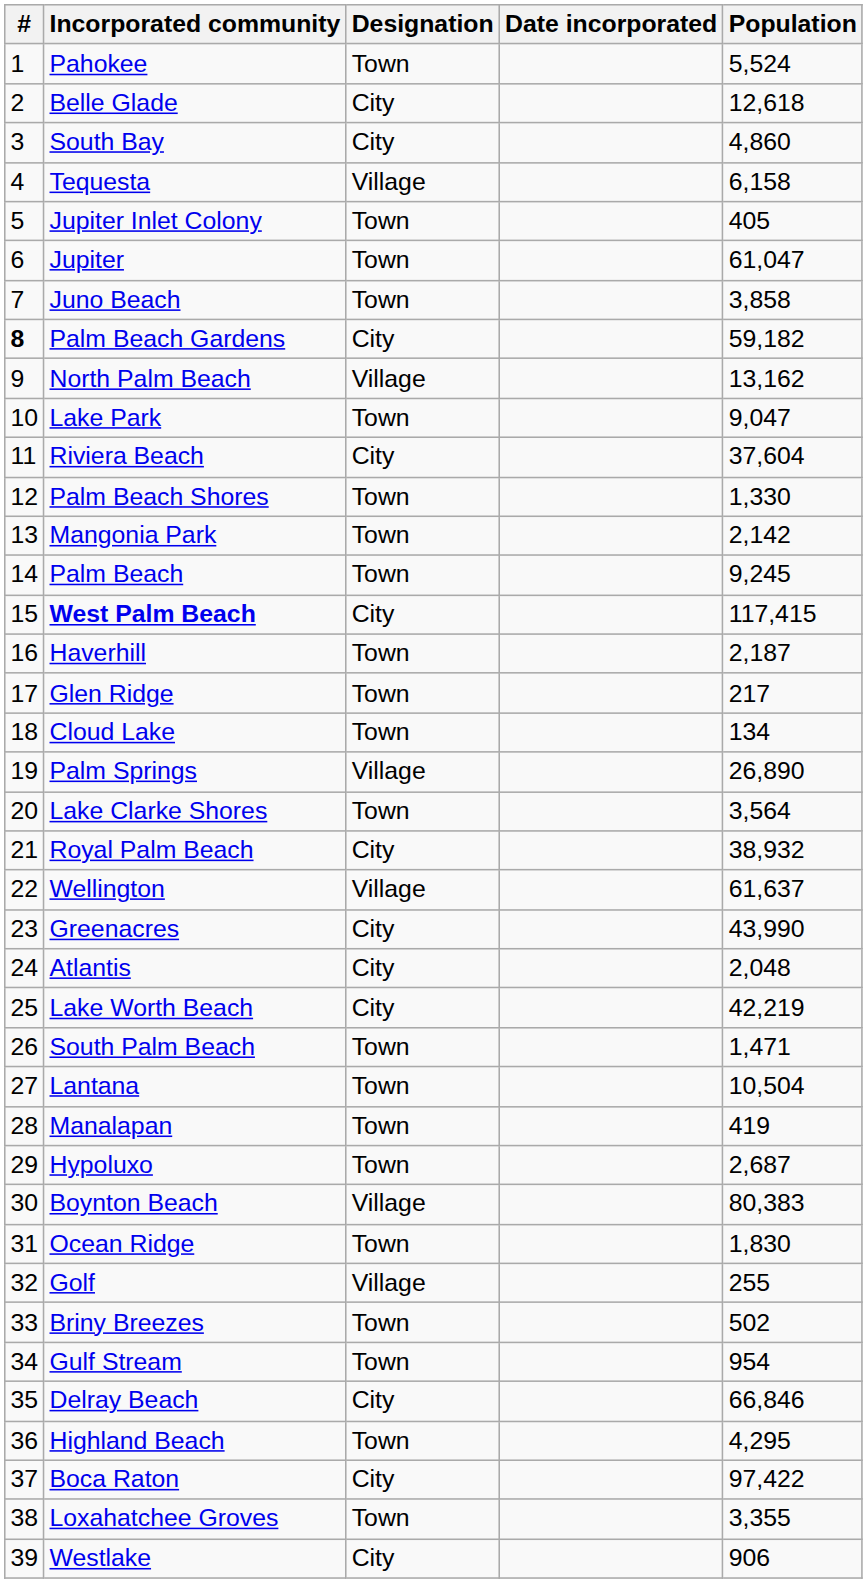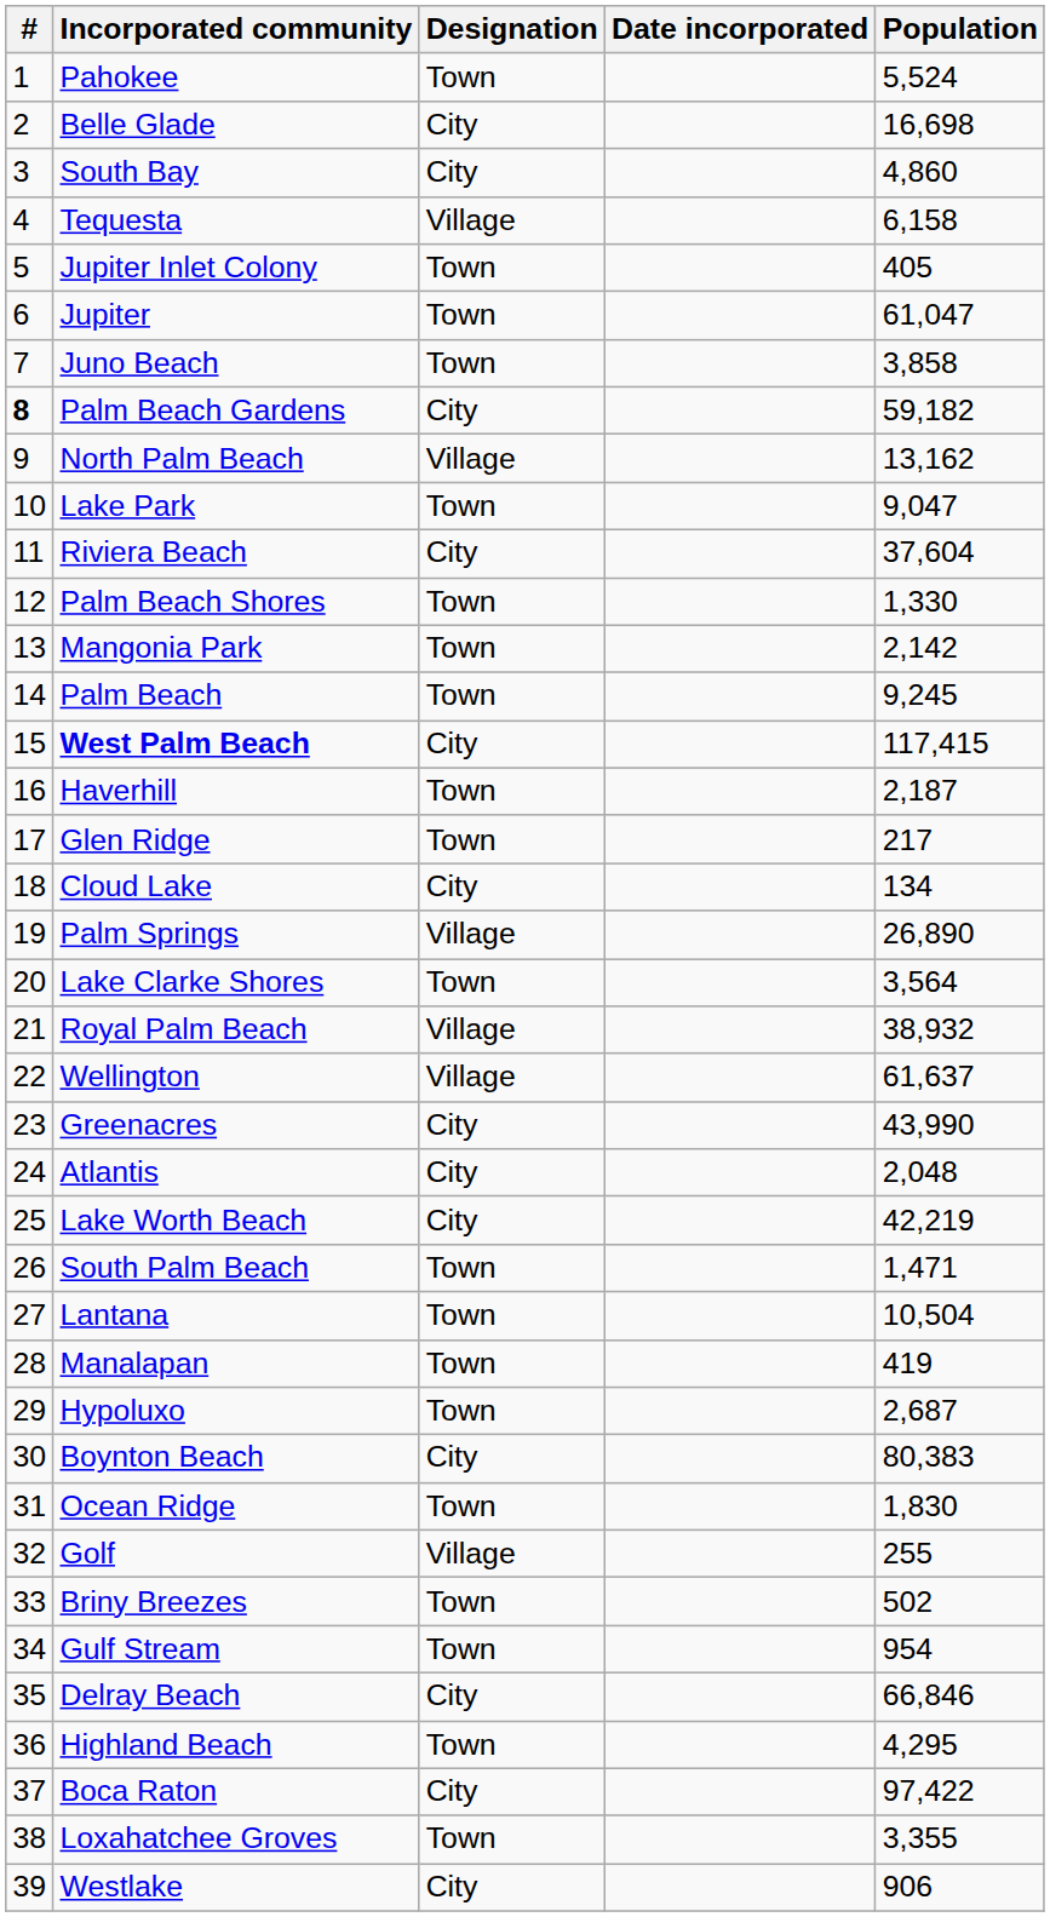Belle Glade | Population: 12,618 -> 16,698
Cloud Lake | Designation: Town -> City
Royal Palm Beach | Designation: City -> Village
Boynton Beach | Designation: Village -> City
